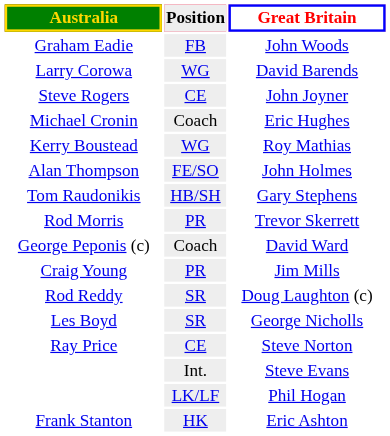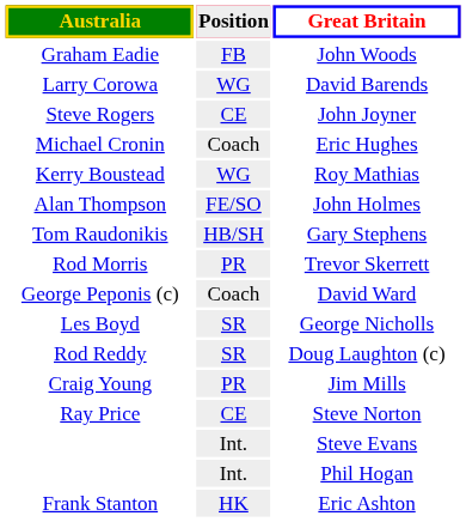rows swapped: Jim Mills <-> George Nicholls
Phil Hogan | Position: LK/LF -> Int.
